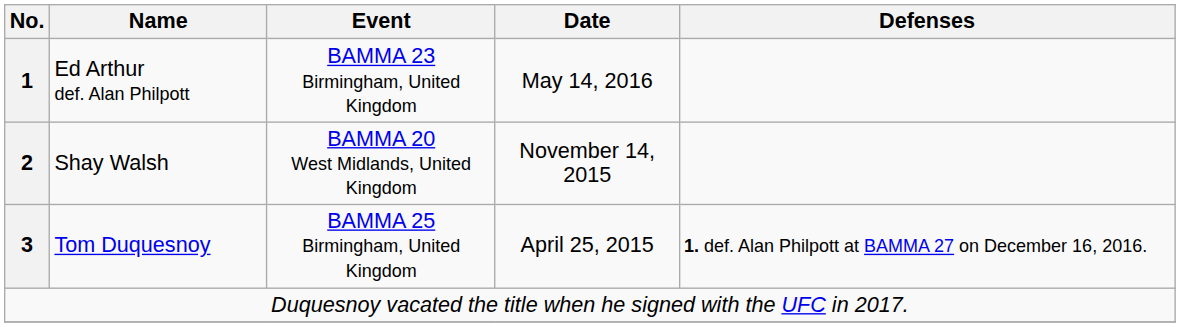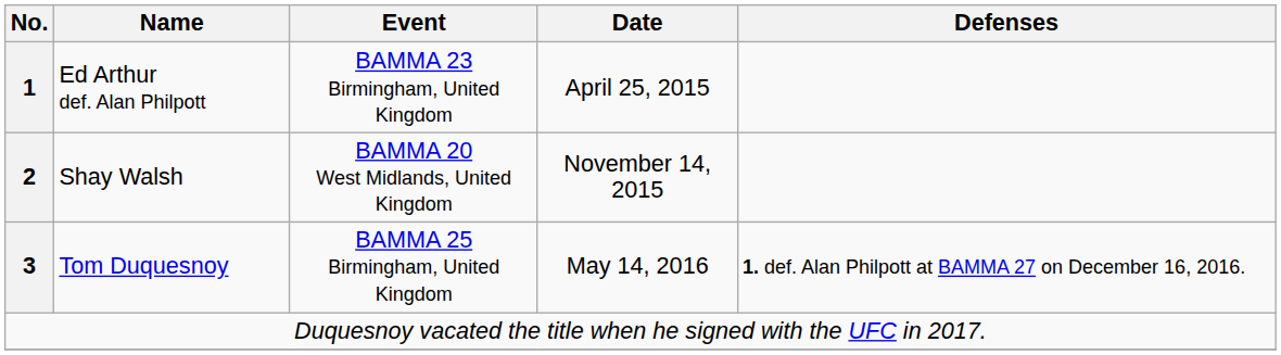Ed Arthur def. Alan Philpott | Date: May 14, 2016 -> April 25, 2015
Tom Duquesnoy | Date: April 25, 2015 -> May 14, 2016
